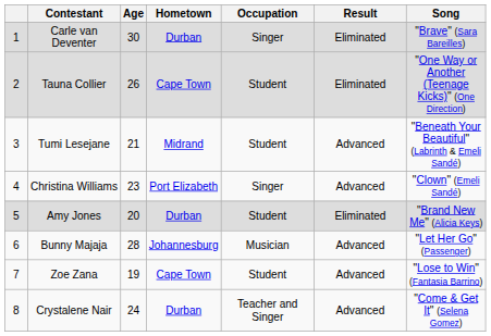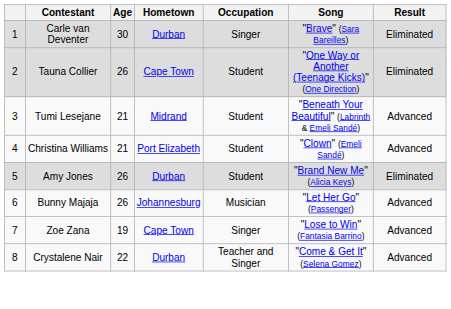columns swapped: Song <-> Result
Christina Williams | Age: 23 -> 21
Christina Williams | Occupation: Singer -> Student
Amy Jones | Age: 20 -> 26
Bunny Majaja | Age: 28 -> 26
Zoe Zana | Occupation: Student -> Singer
Crystalene Nair | Age: 24 -> 22
